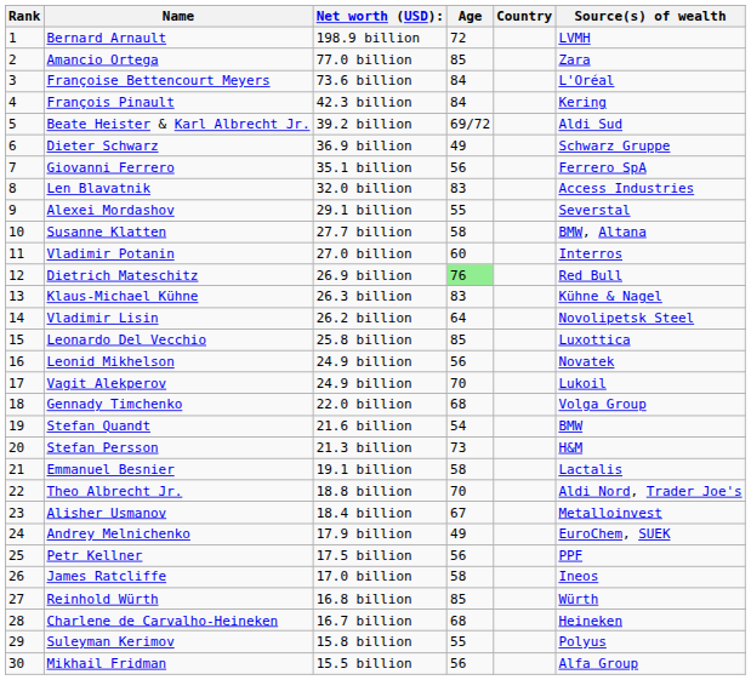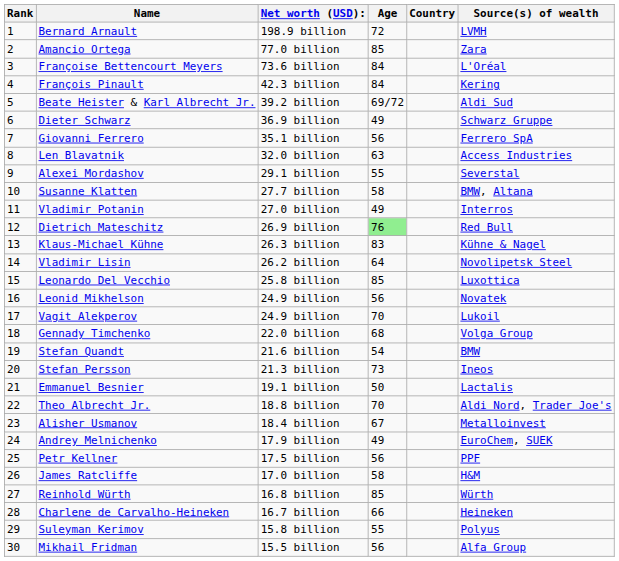Len Blavatnik | Age: 83 -> 63
Vladimir Potanin | Age: 60 -> 49
Stefan Persson | Source(s) of wealth: H&M -> Ineos
Emmanuel Besnier | Age: 58 -> 50
James Ratcliffe | Source(s) of wealth: Ineos -> H&M
Charlene de Carvalho-Heineken | Age: 68 -> 66
